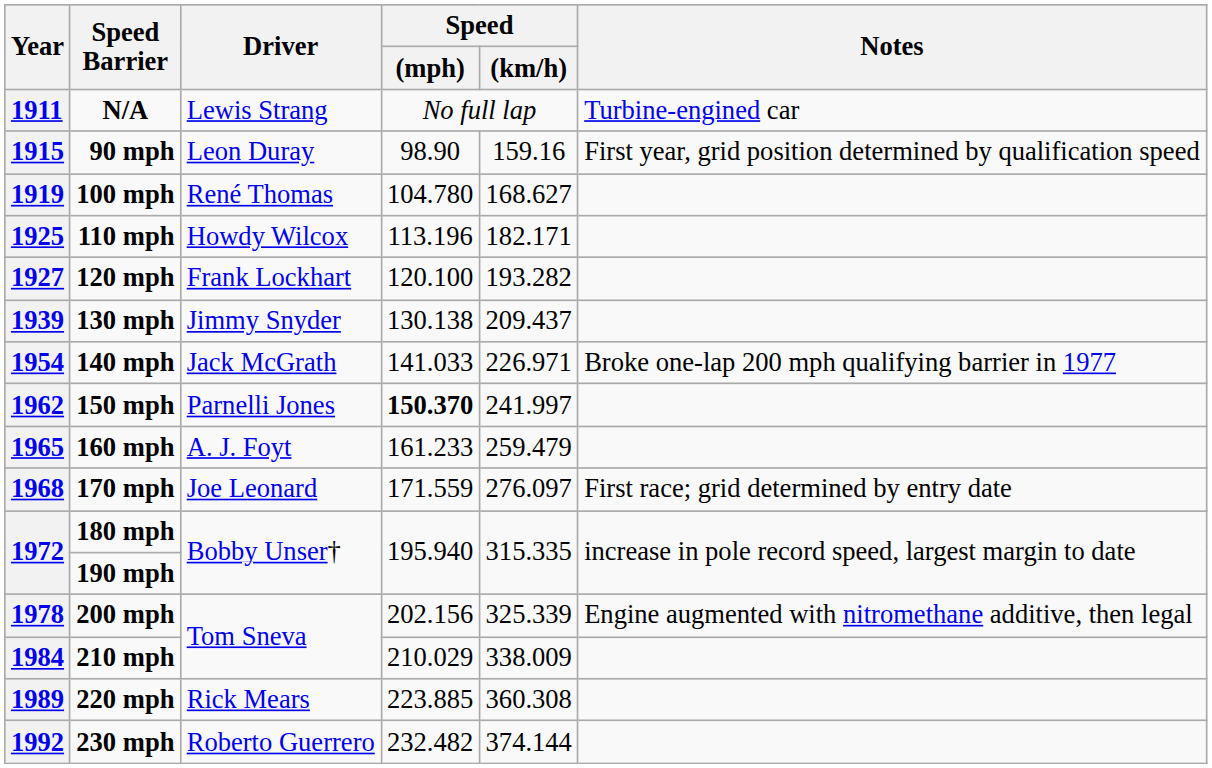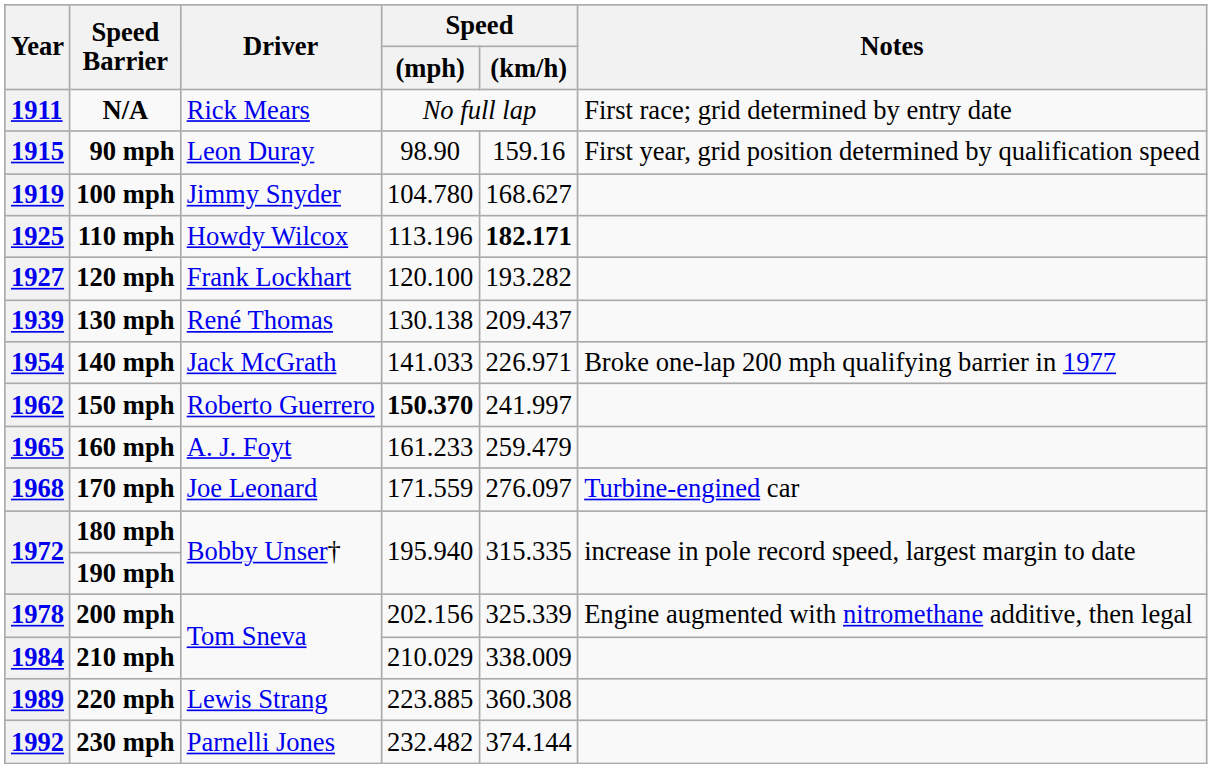N/A | column 3: Lewis Strang -> Rick Mears
N/A | column 6: Turbine-engined car -> First race; grid determined by entry date
100 mph | column 3: René Thomas -> Jimmy Snyder
110 mph | column 5: normal -> bold
130 mph | column 3: Jimmy Snyder -> René Thomas
150 mph | column 3: Parnelli Jones -> Roberto Guerrero
170 mph | column 6: First race; grid determined by entry date -> Turbine-engined car
220 mph | column 3: Rick Mears -> Lewis Strang
230 mph | column 3: Roberto Guerrero -> Parnelli Jones
